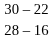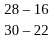rows swapped: 28 – 16 <-> 30 – 22
